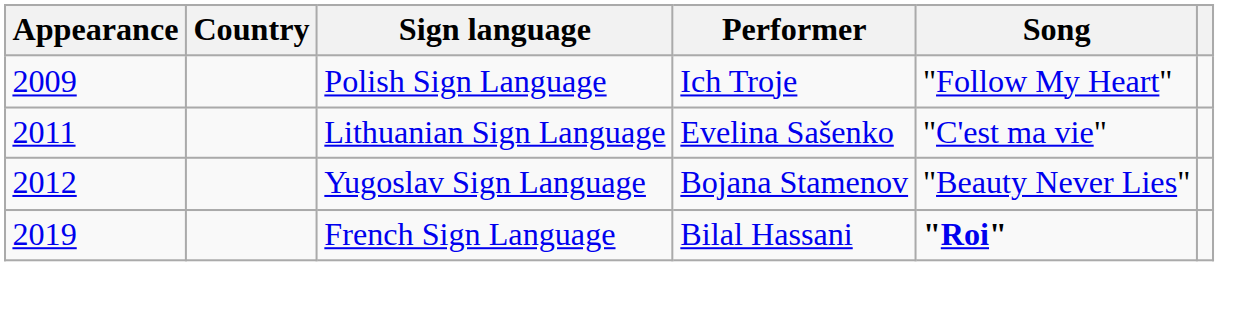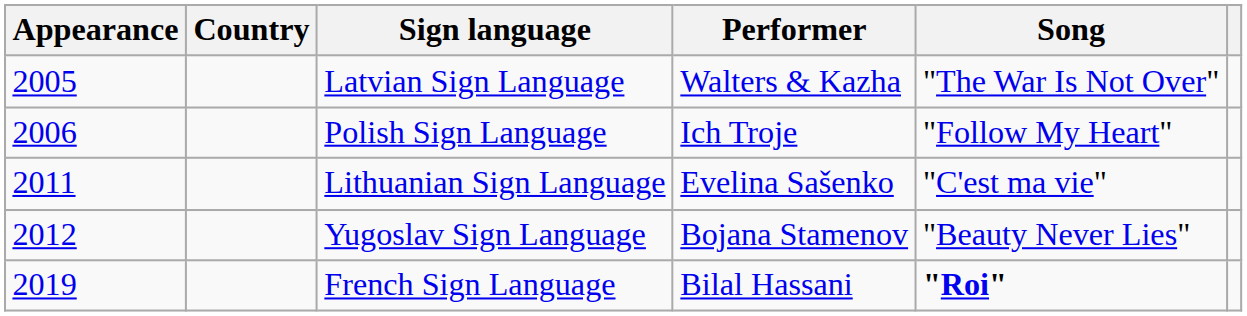+ row: 2005 | Latvian Sign Language | Walters & Kazha | "The War Is Not Over"
Polish Sign Language | Appearance: 2009 -> 2006
